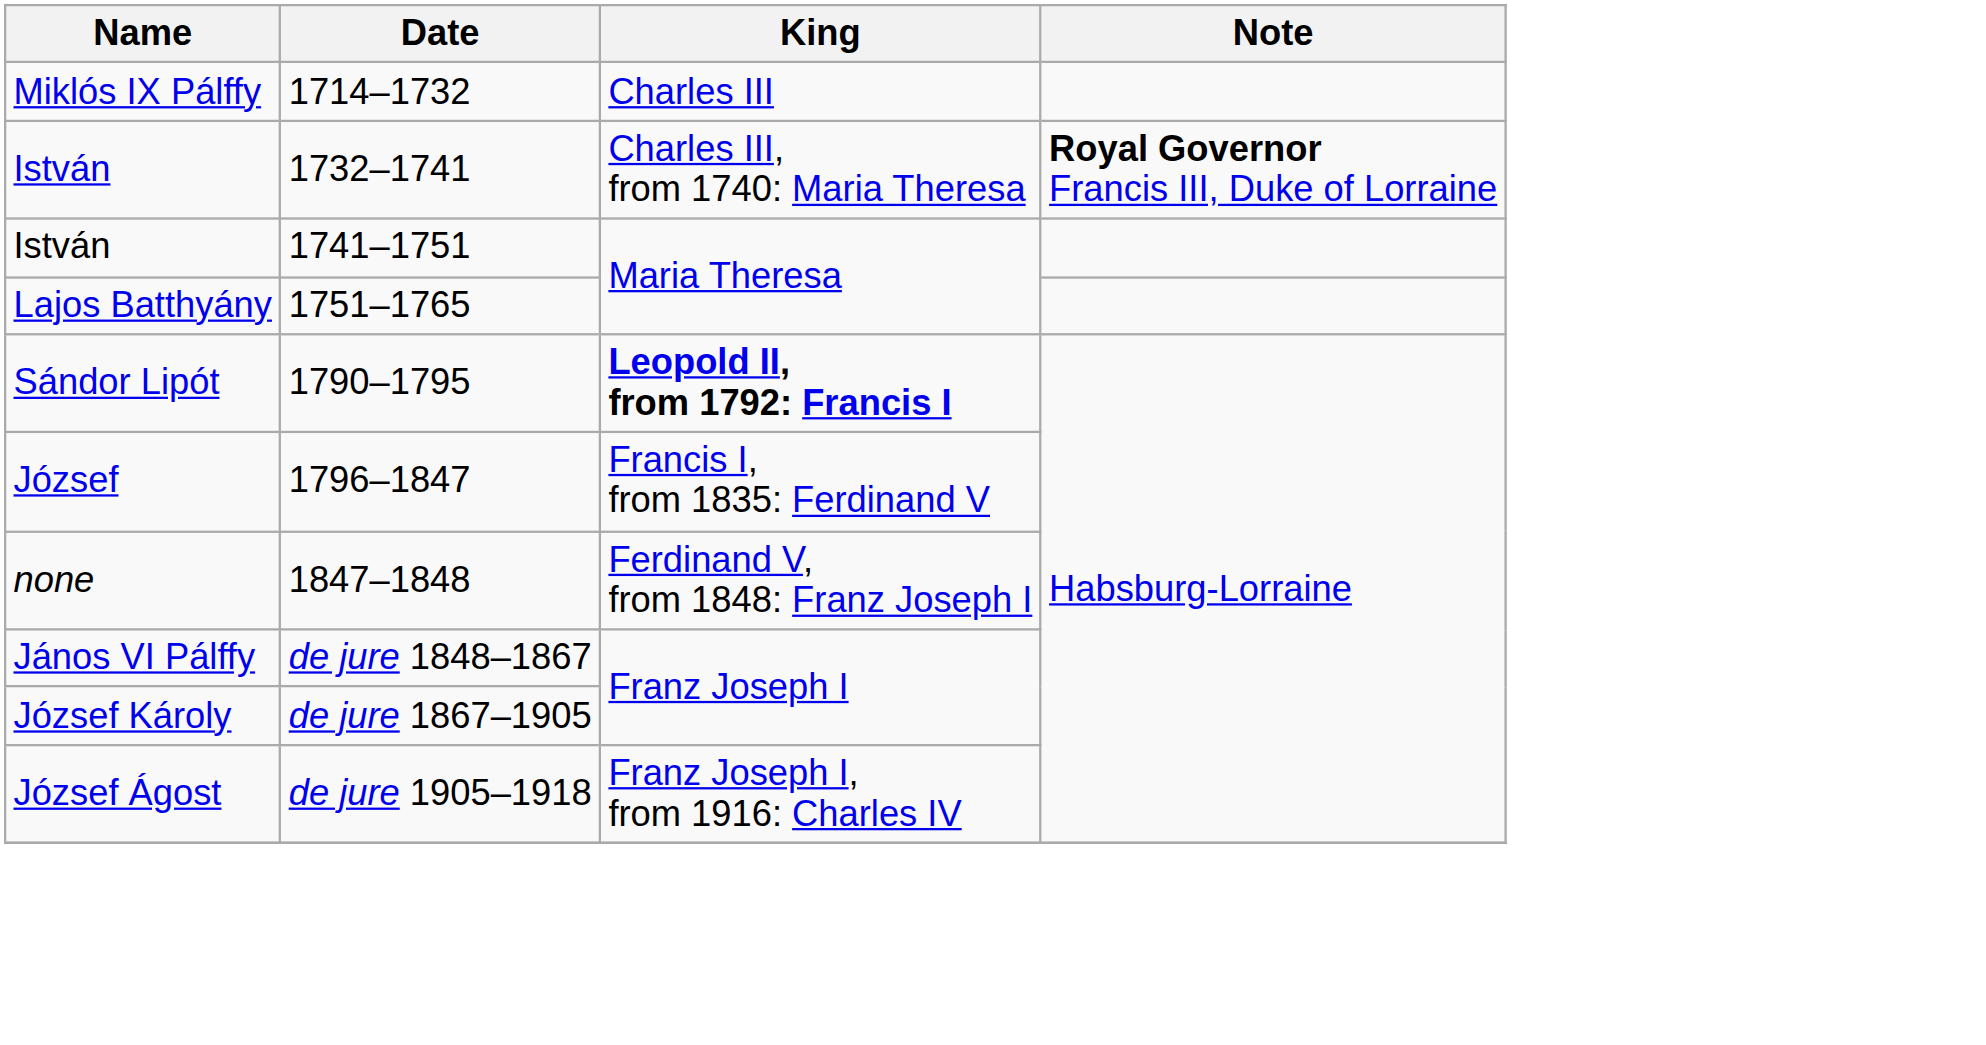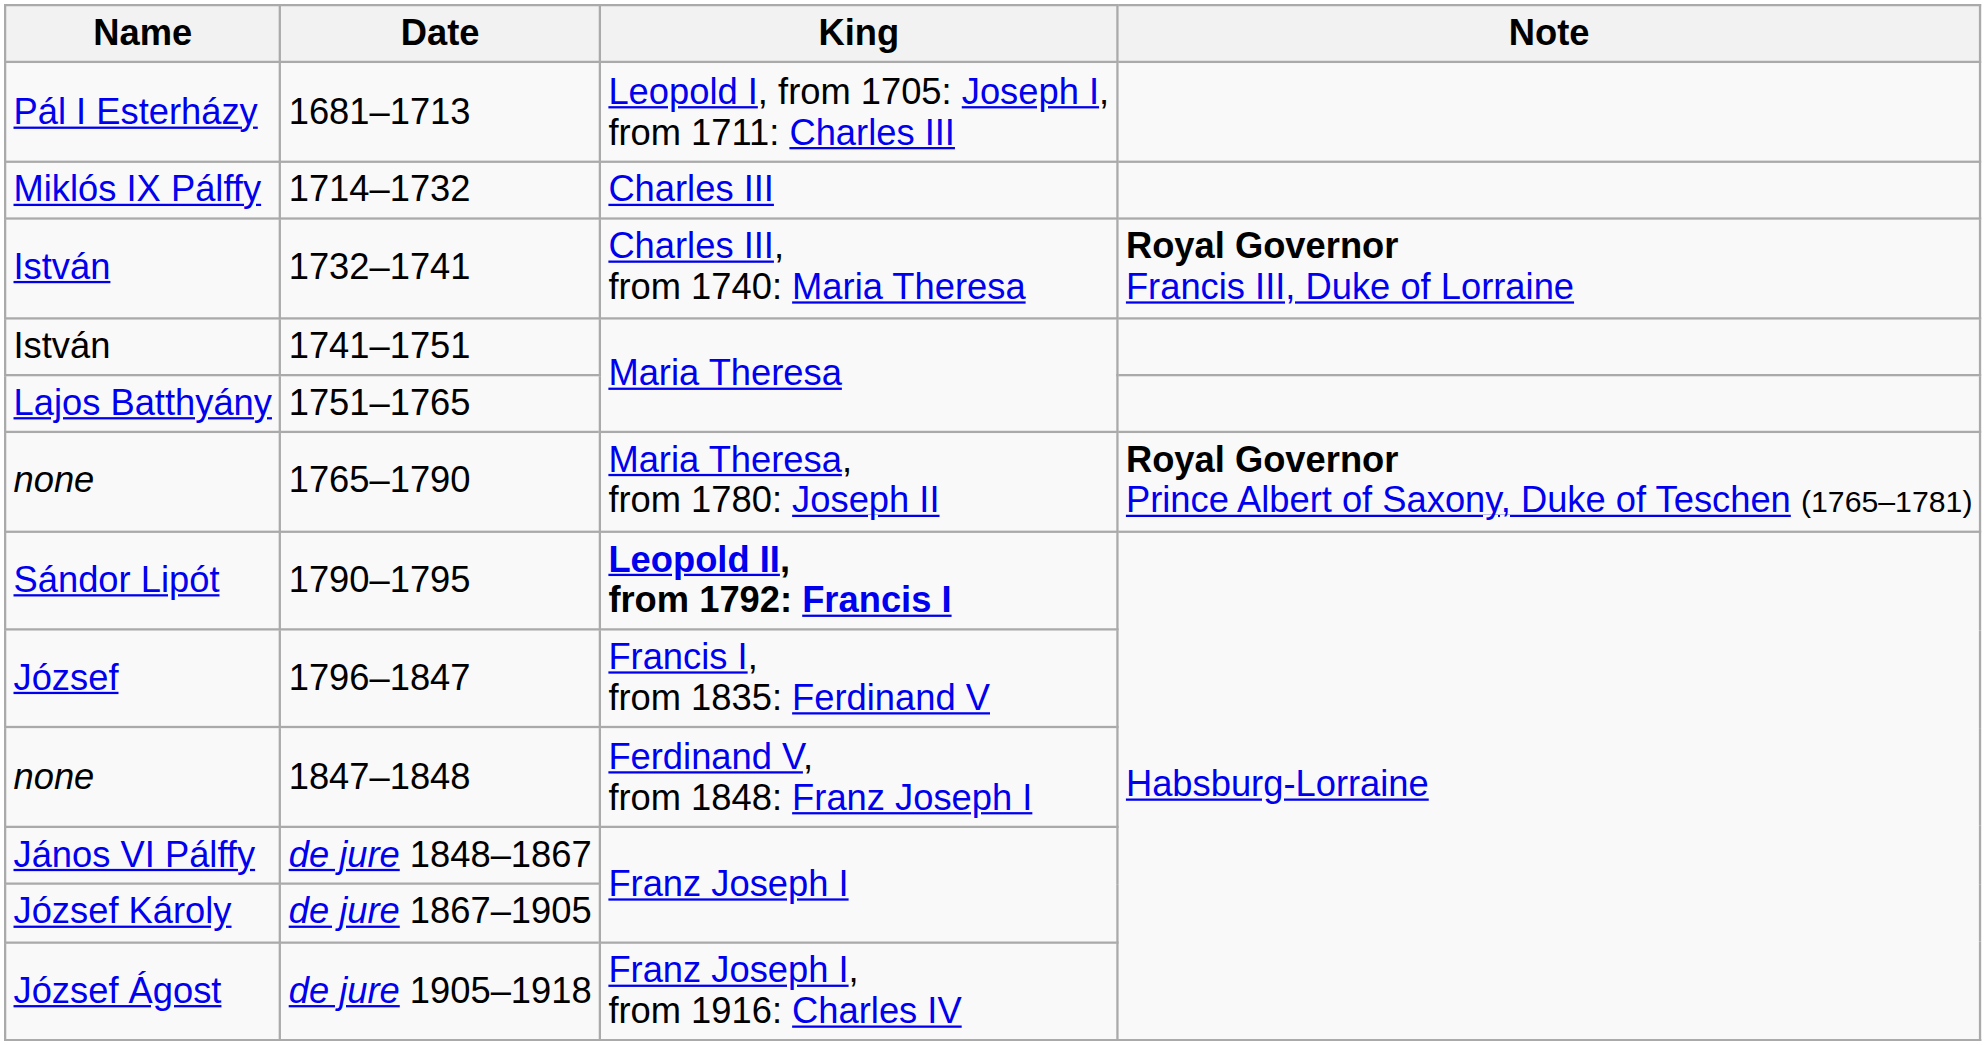+ row: Pál I Esterházy | 1681–1713 | Leopold I, from 1705: Joseph I, from 1711: Charles III
+ row: none | 1765–1790 | Maria Theresa, from 1780: Joseph II | Royal Governor Prince Albert of Saxony, Duke of Teschen (1765–1781)
